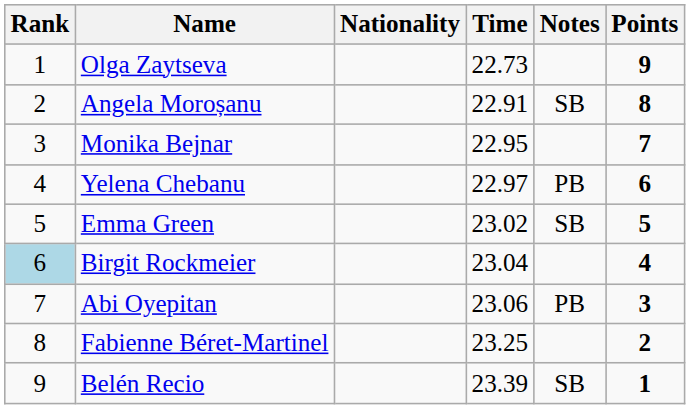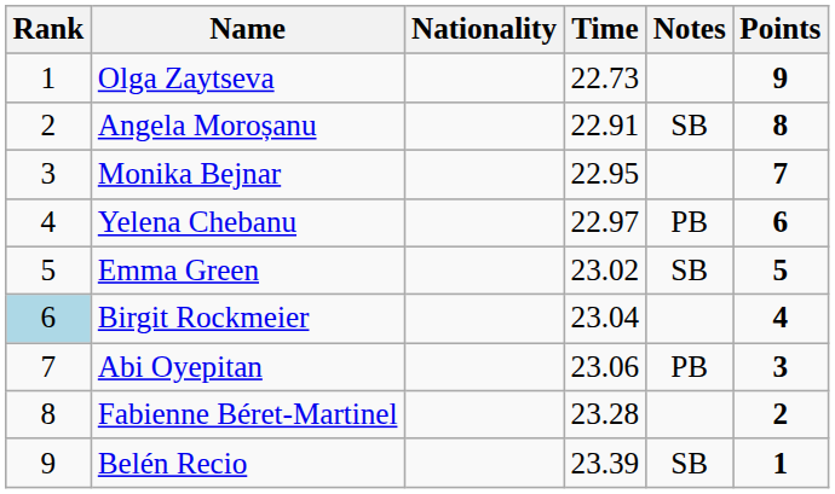Fabienne Béret-Martinel | Time: 23.25 -> 23.28
